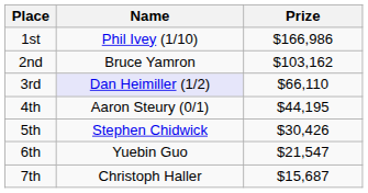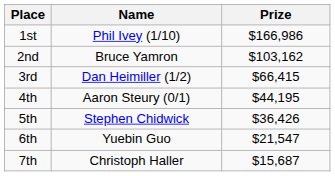3rd | Name: lavender background -> no background
3rd | Prize: $66,110 -> $66,415
5th | Prize: $30,426 -> $36,426
